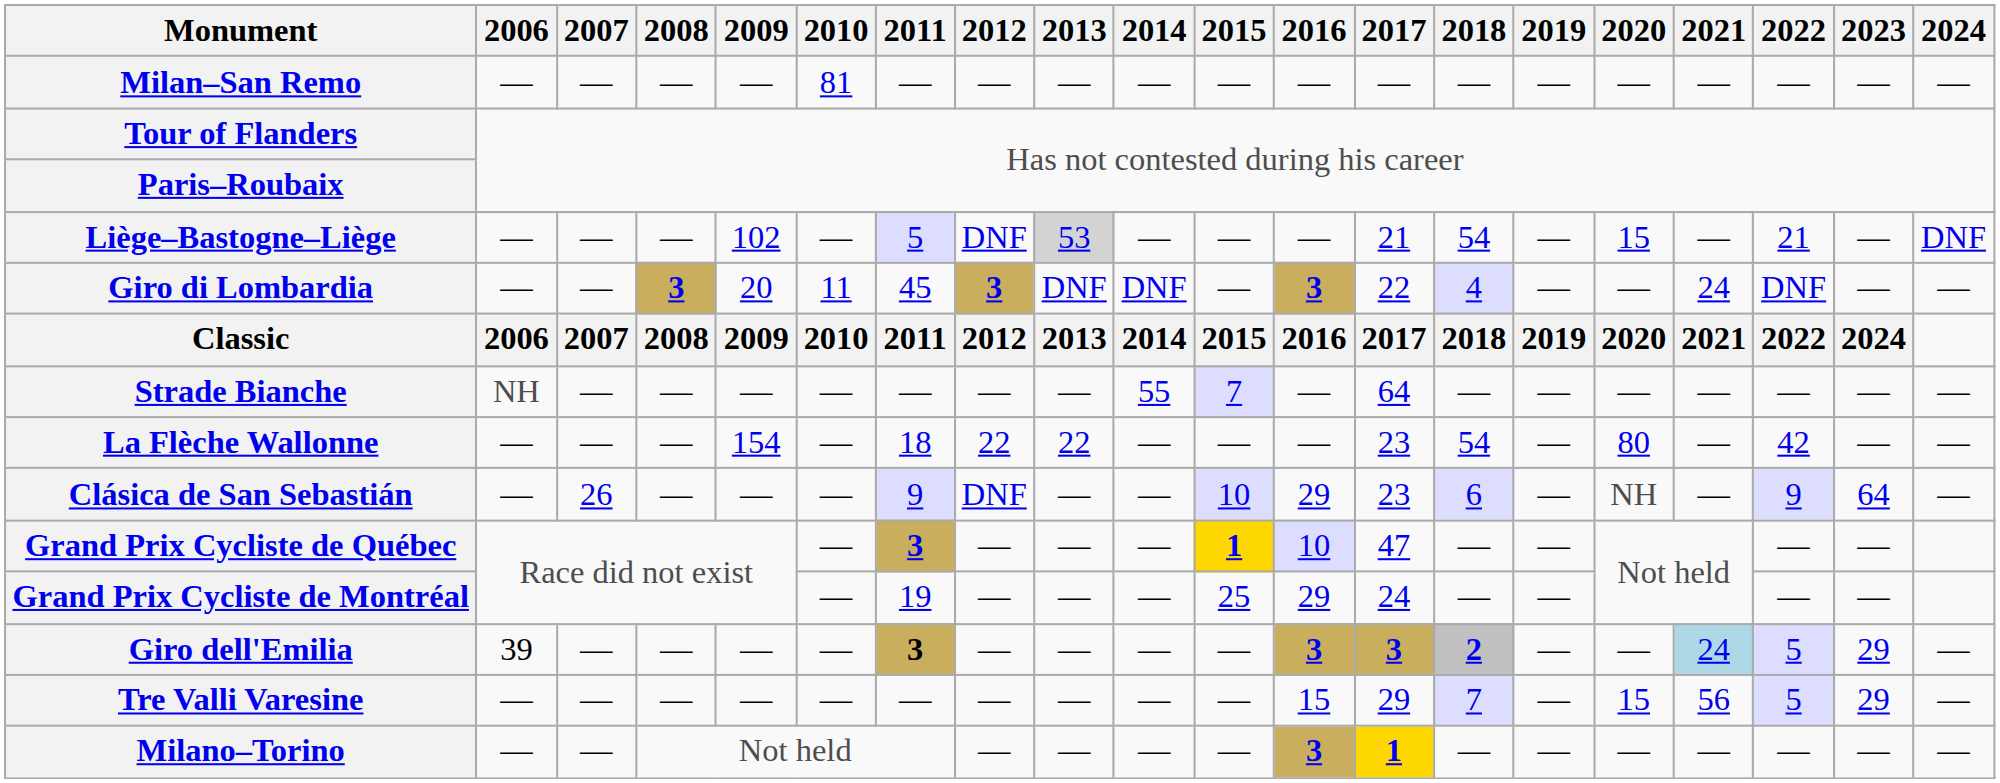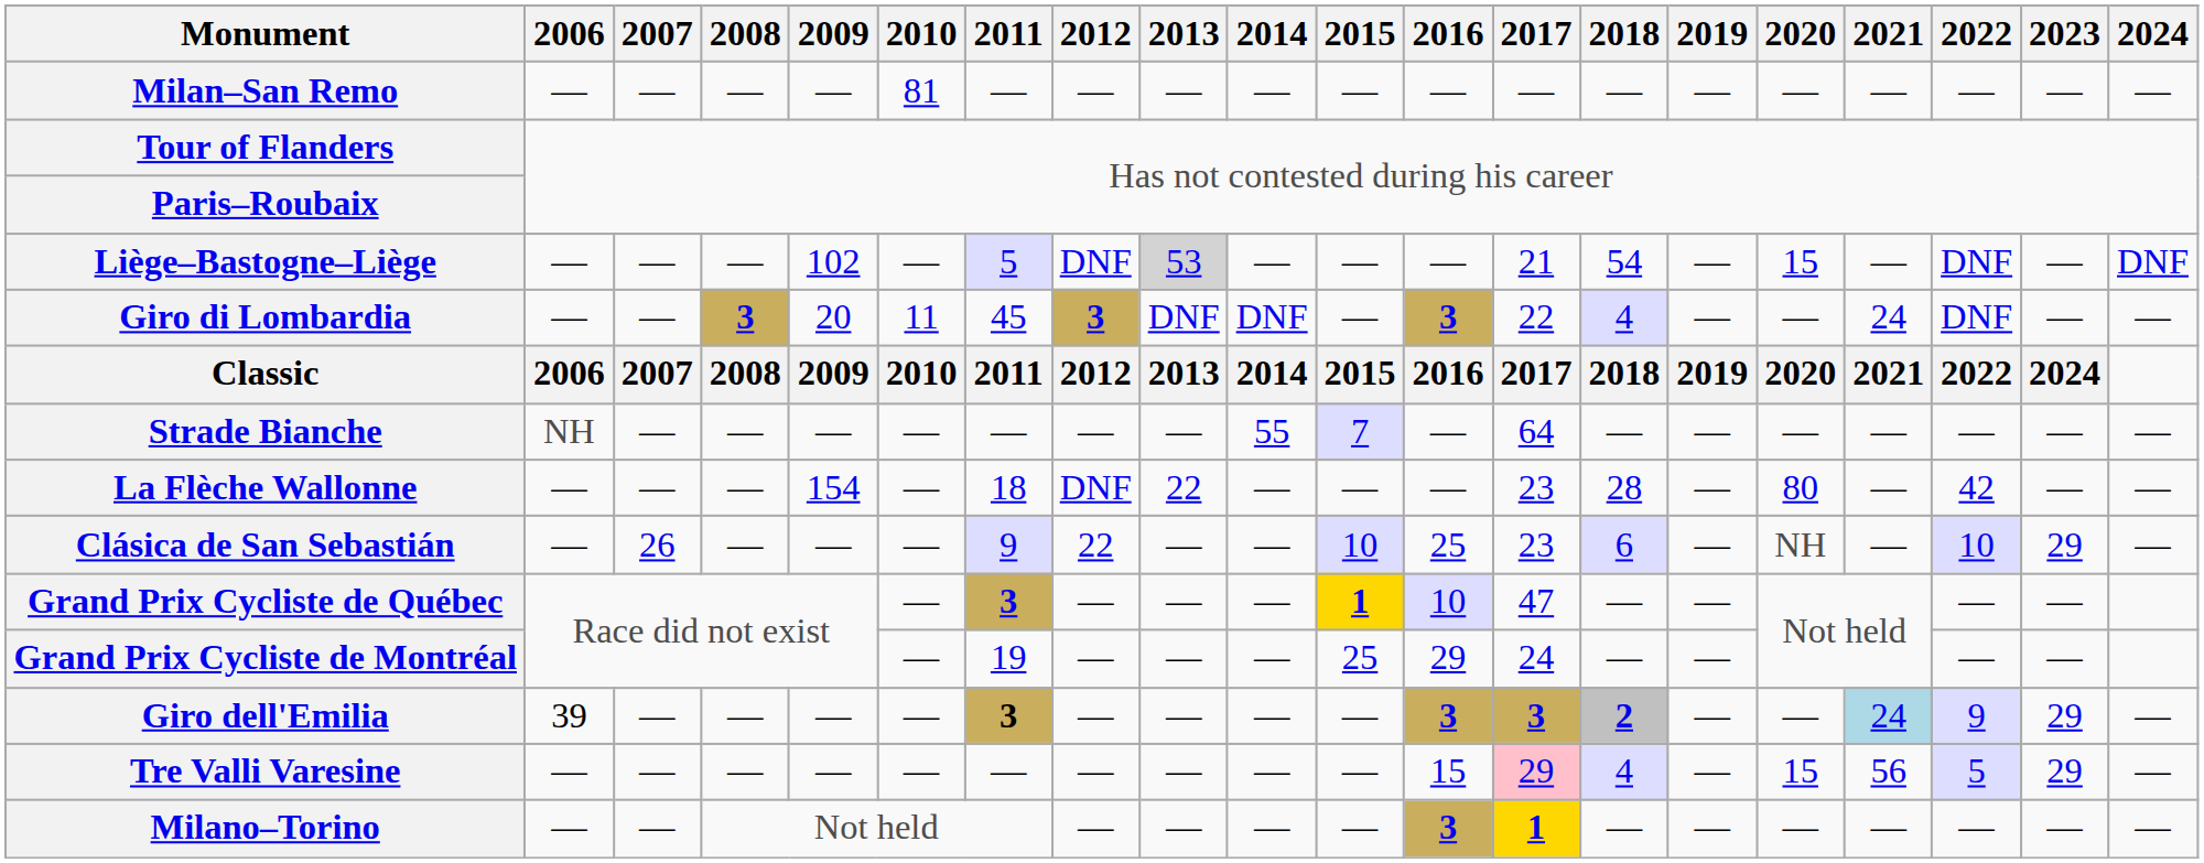Liège–Bastogne–Liège | 2022: 21 -> DNF
La Flèche Wallonne | 2012: 22 -> DNF
La Flèche Wallonne | 2018: 54 -> 28
Clásica de San Sebastián | 2012: DNF -> 22
Clásica de San Sebastián | 2016: 29 -> 25
Clásica de San Sebastián | 2022: 9 -> 10
Clásica de San Sebastián | 2023: 64 -> 29
Giro dell'Emilia | 2022: 5 -> 9
Tre Valli Varesine | 2017: no background -> pink background
Tre Valli Varesine | 2018: 7 -> 4
